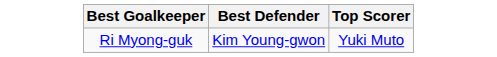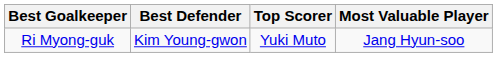+ column: Most Valuable Player | Jang Hyun-soo
